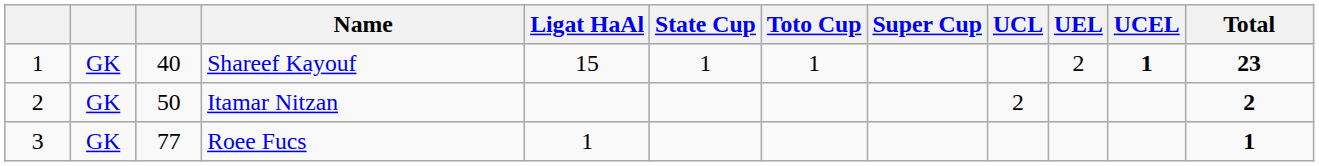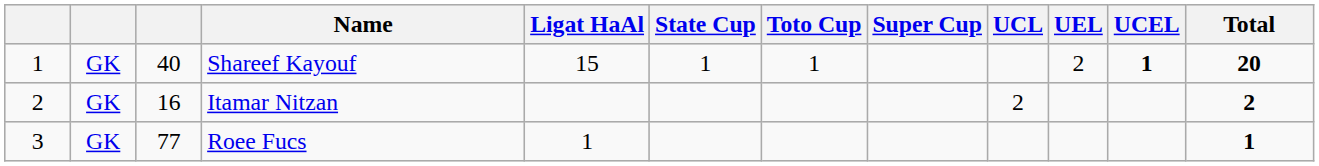Shareef Kayouf | Total: 23 -> 20
Itamar Nitzan | column 3: 50 -> 16
